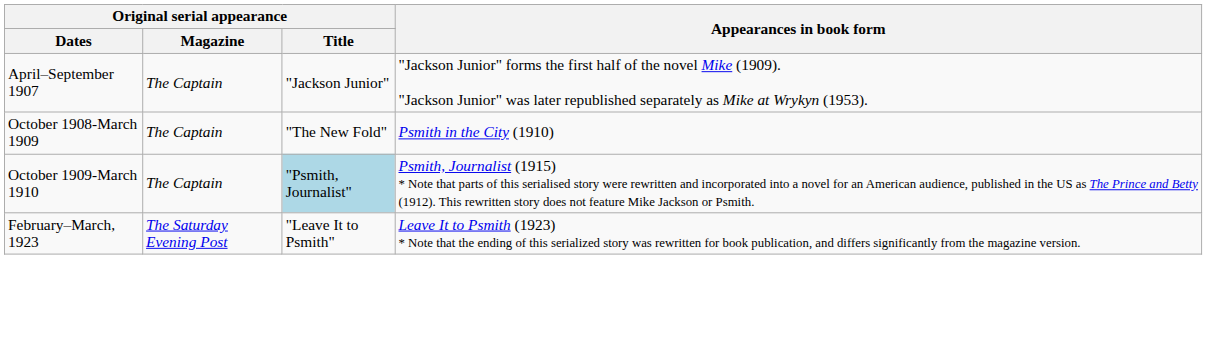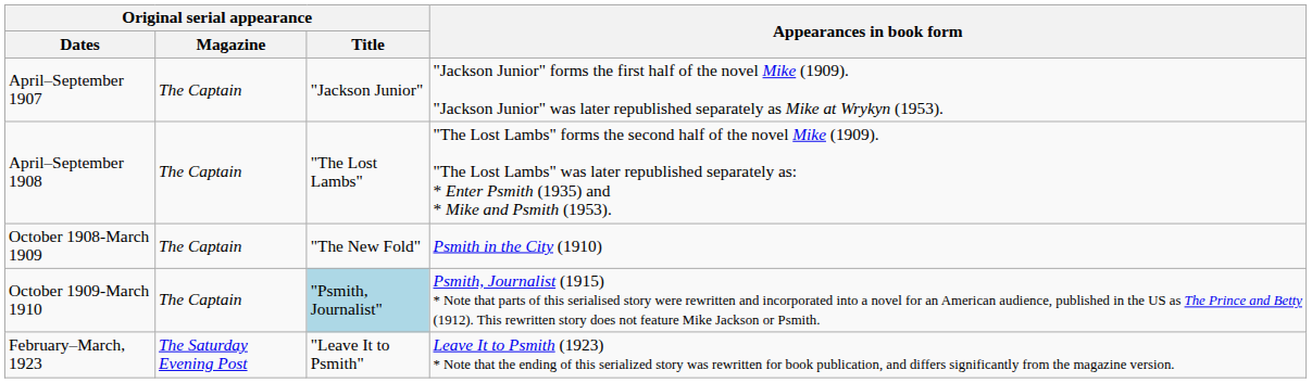+ row: April–September 1908 | The Captain | "The Lost Lambs" | "The Lost Lambs" forms the second half of the novel Mike (1909). "The Lost Lambs" was later republished separately as: * Enter Psmith (1935) and * Mike and Psmith (1953).
